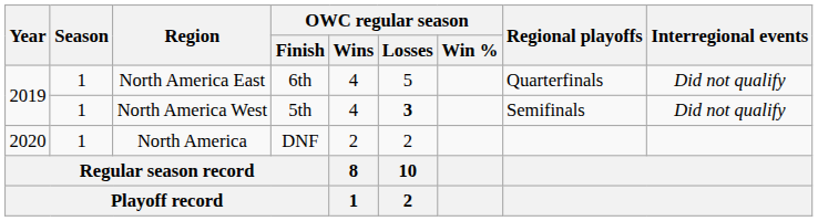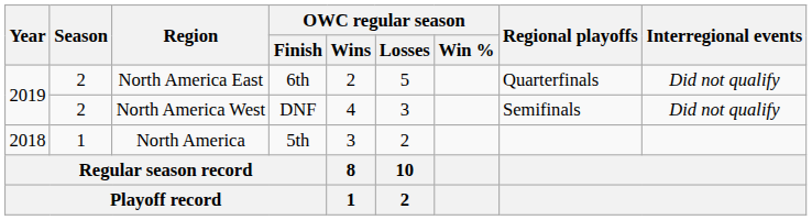North America East | Season: 1 -> 2
North America East | OWC regular season / Wins: 4 -> 2
North America West | Season: 1 -> 2
North America West | OWC regular season / Finish: 5th -> DNF
North America West | OWC regular season / Losses: bold -> normal
North America | Year: 2020 -> 2018
North America | OWC regular season / Finish: DNF -> 5th
North America | OWC regular season / Wins: 2 -> 3
